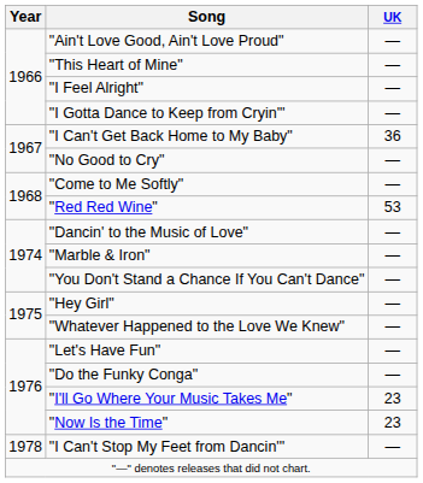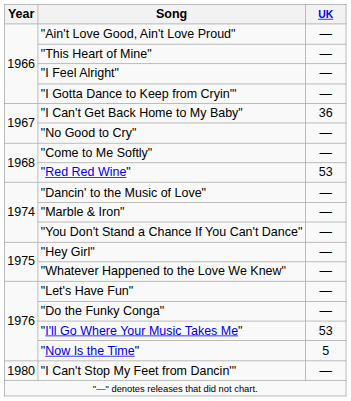"I'll Go Where Your Music Takes Me" | UK: 23 -> 53
"Now Is the Time" | UK: 23 -> 5
"I Can't Stop My Feet from Dancin'" | Year: 1978 -> 1980
